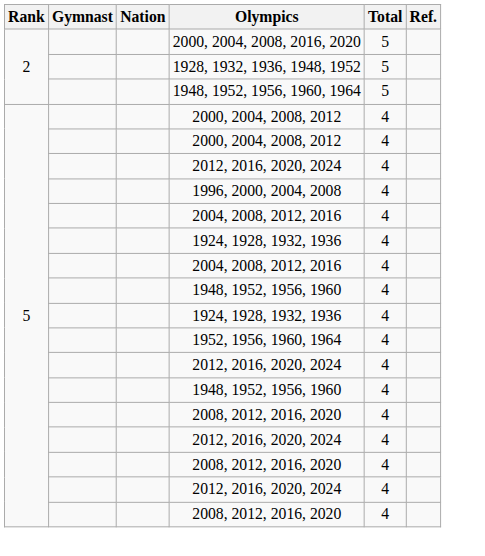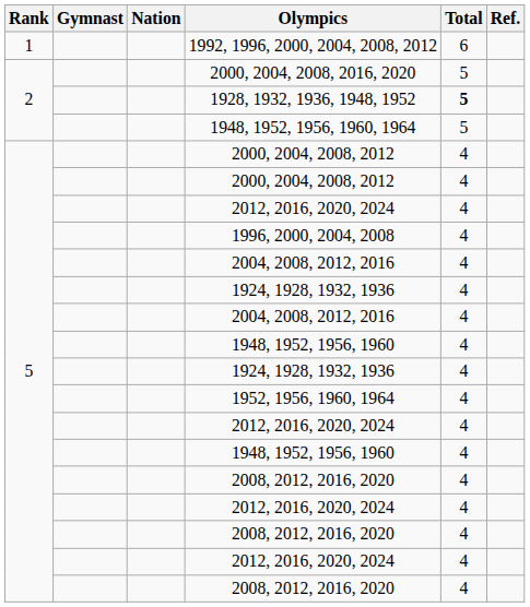+ row: 1 | 1992, 1996, 2000, 2004, 2008, 2012 | 6
1928, 1932, 1936, 1948, 1952 | Total: normal -> bold
